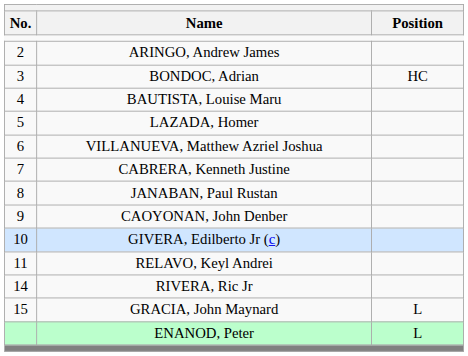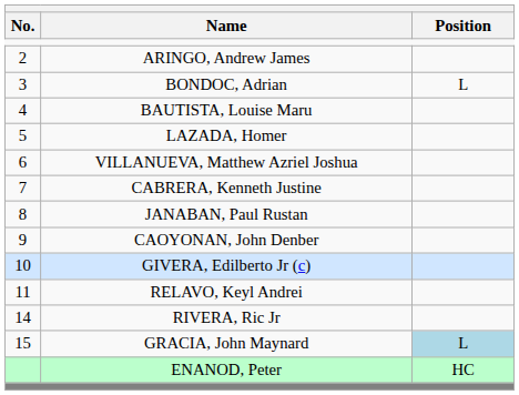BONDOC, Adrian | Position: HC -> L
GRACIA, John Maynard | Position: no background -> lightblue background
ENANOD, Peter | Position: L -> HC
